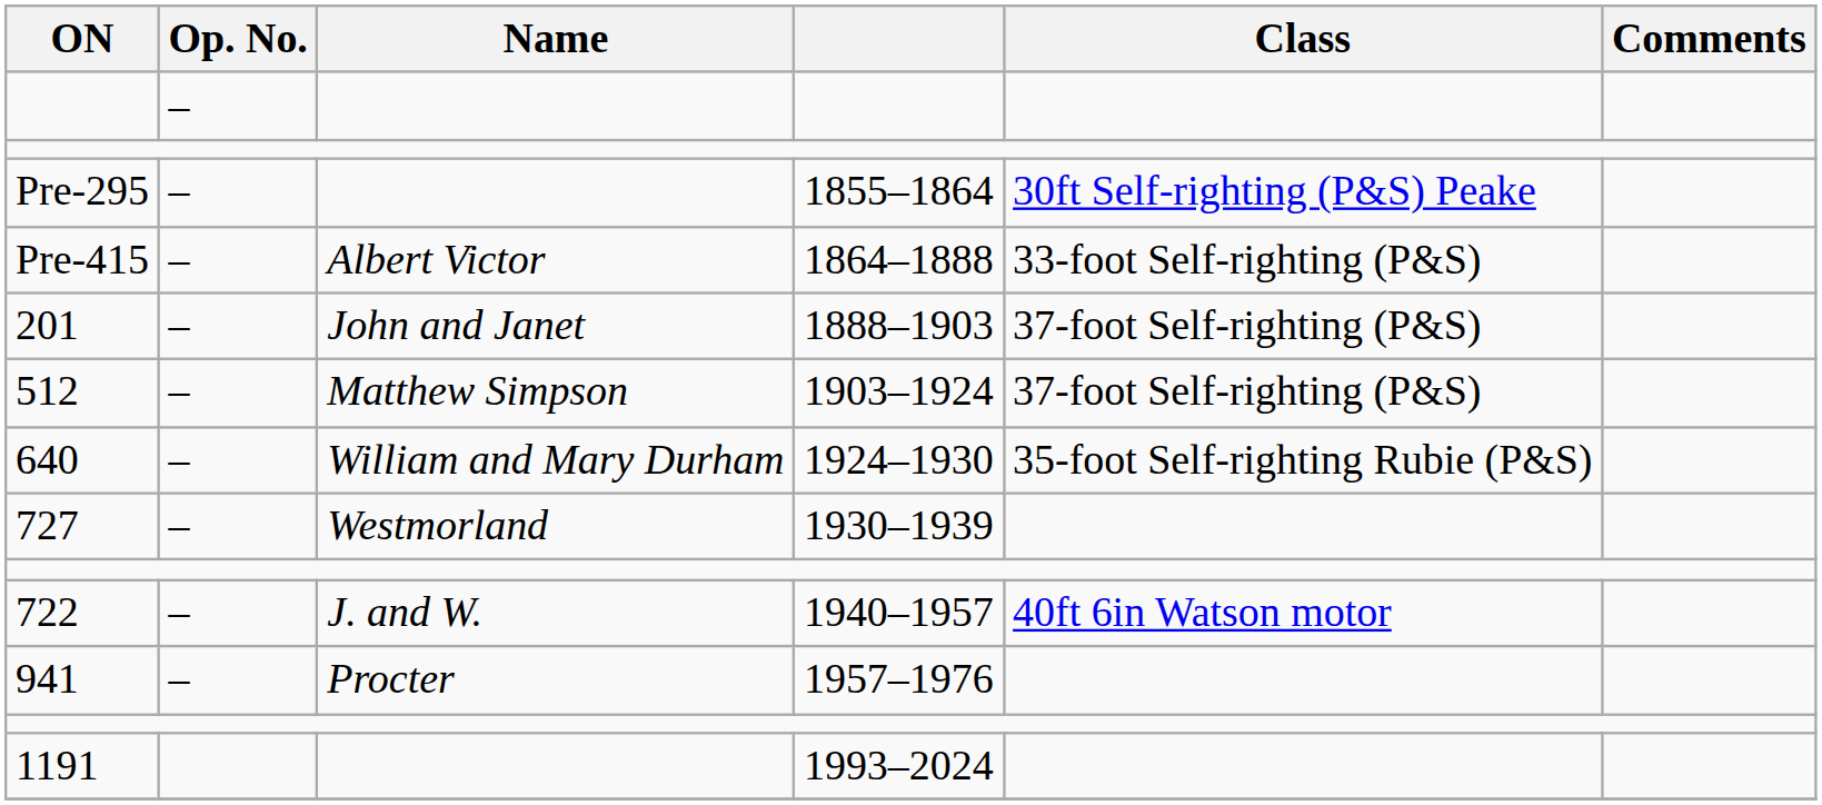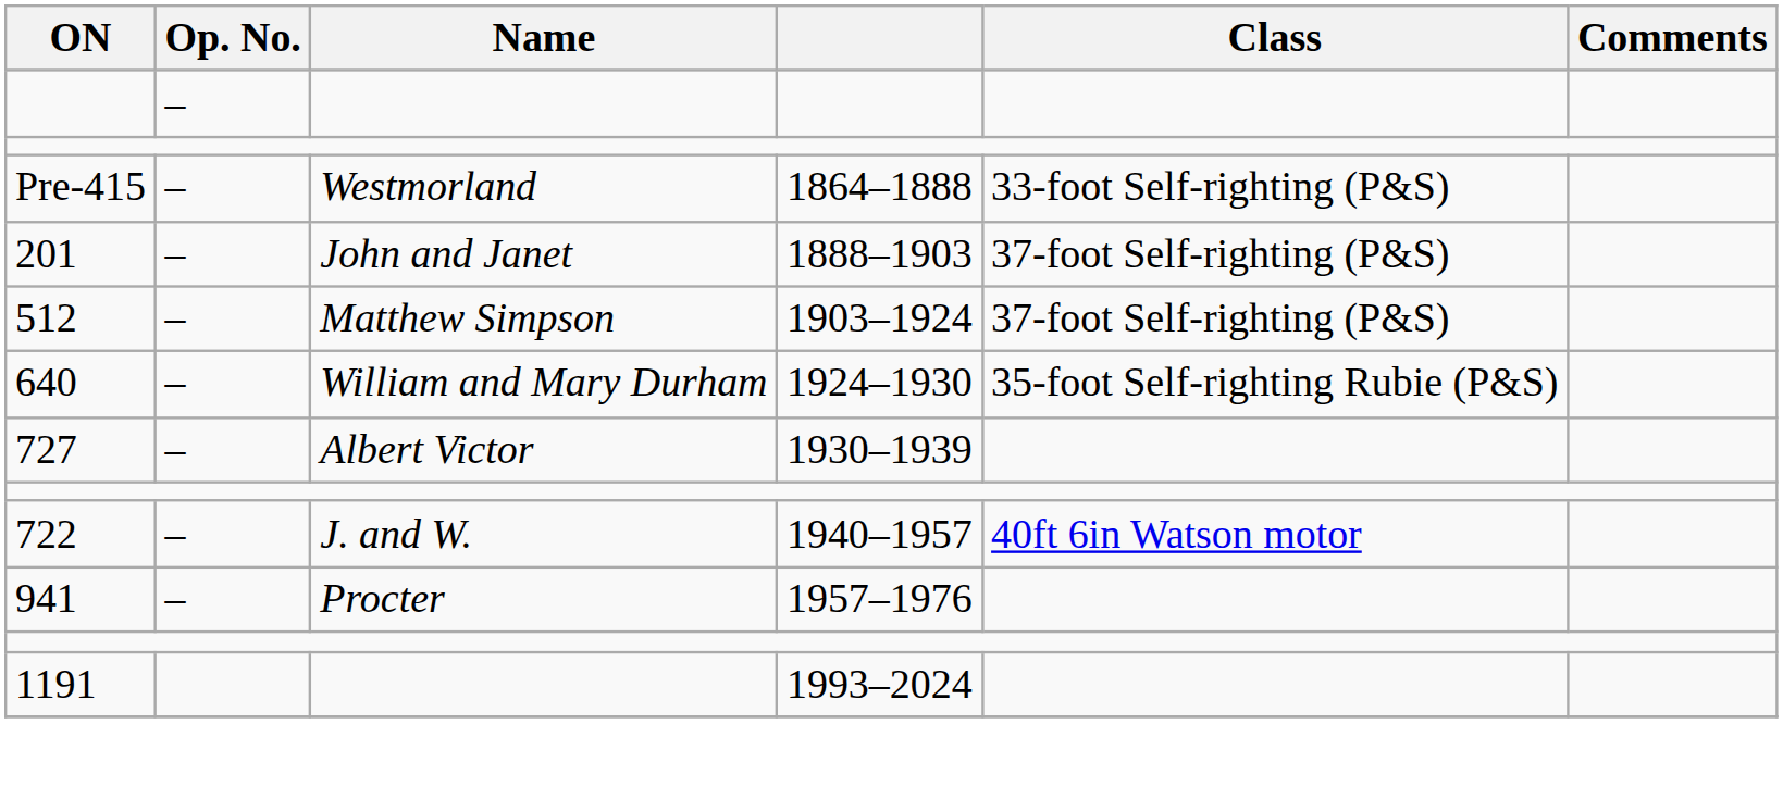- row: Pre-295 | – | 1855–1864 | 30ft Self-righting (P&S) Peake
Pre-415 | Name: Albert Victor -> Westmorland
727 | Name: Westmorland -> Albert Victor
